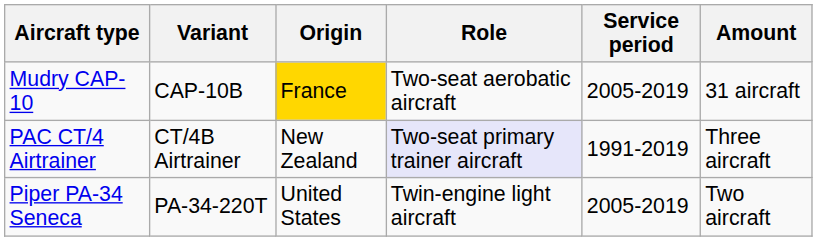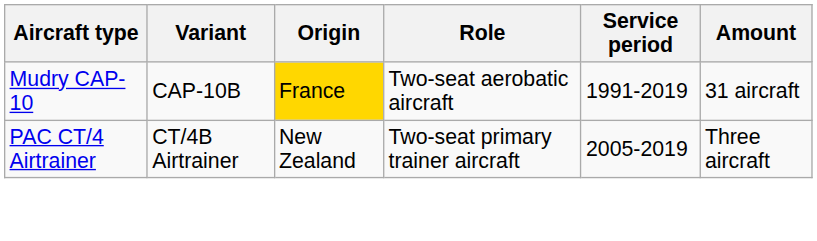Mudry CAP-10 | Service period: 2005-2019 -> 1991-2019
PAC CT/4 Airtrainer | Role: lavender background -> no background
PAC CT/4 Airtrainer | Service period: 1991-2019 -> 2005-2019
- row: Piper PA-34 Seneca | PA-34-220T | United States | Twin-engine light aircraft | 2005-2019 | Two aircraft
